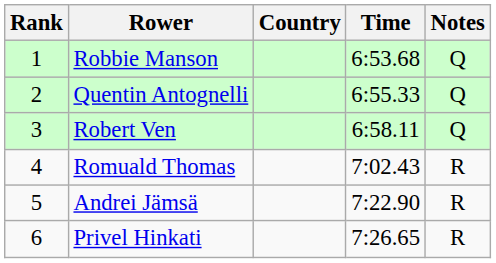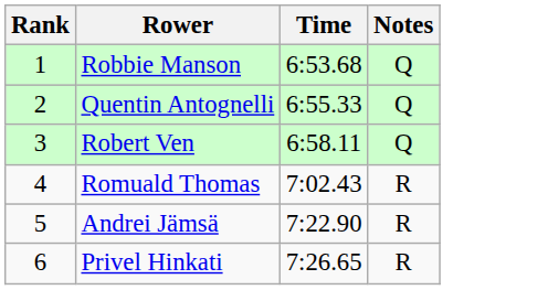- column: Country
